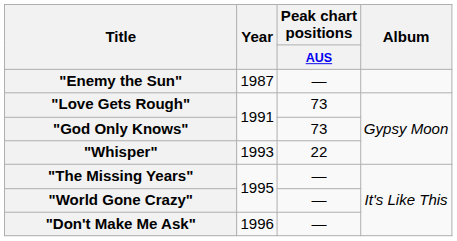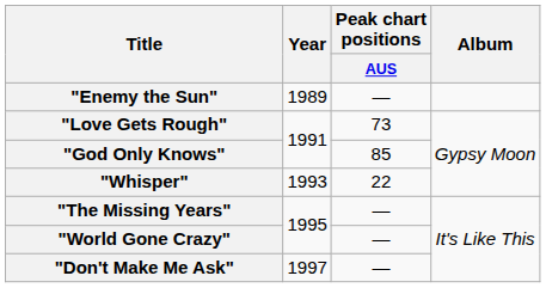"Enemy the Sun" | Year: 1987 -> 1989
"God Only Knows" | Peak chart positions / AUS: 73 -> 85
"Don't Make Me Ask" | Year: 1996 -> 1997
